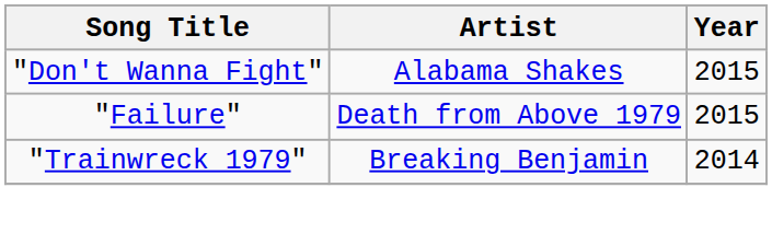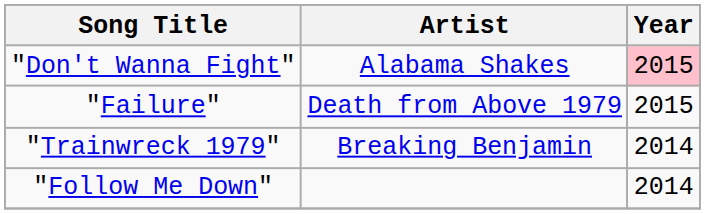"Don't Wanna Fight" | Year: no background -> pink background
+ row: "Follow Me Down" | 2014
